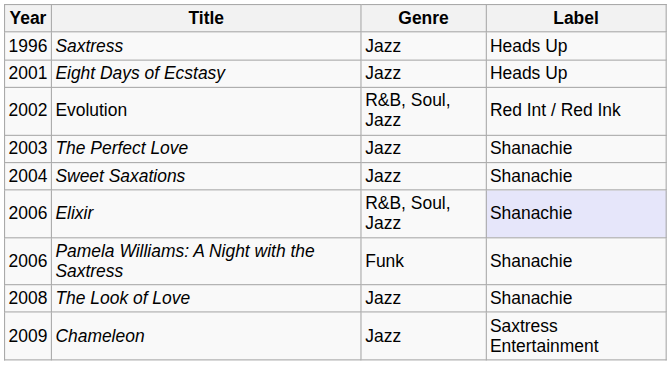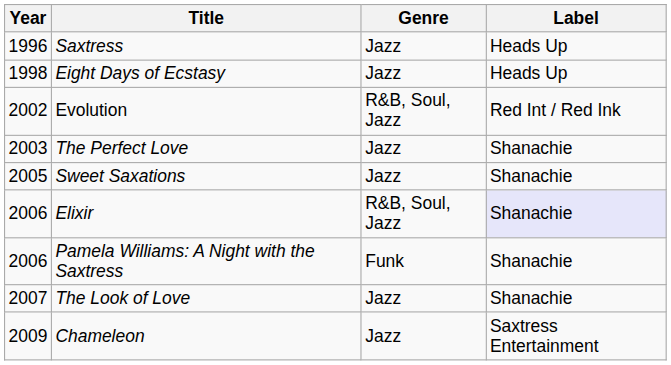Eight Days of Ecstasy | Year: 2001 -> 1998
Sweet Saxations | Year: 2004 -> 2005
The Look of Love | Year: 2008 -> 2007
